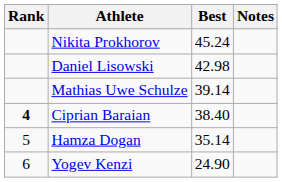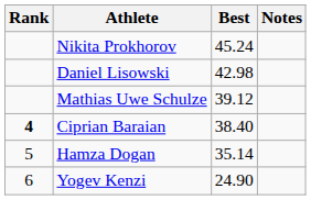Mathias Uwe Schulze | Best: 39.14 -> 39.12
